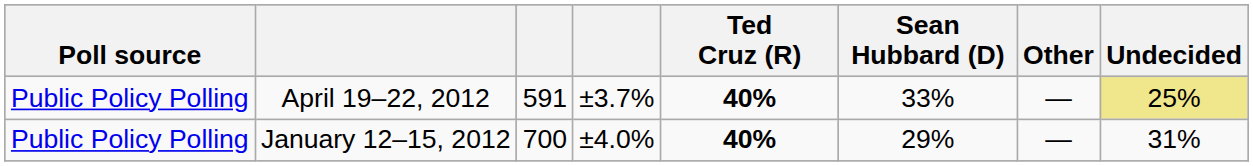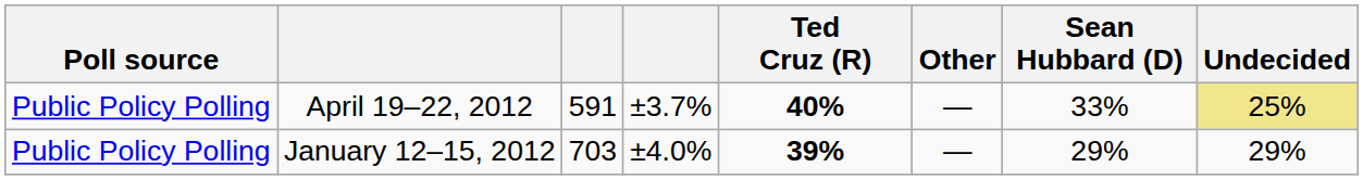columns swapped: Sean Hubbard (D) <-> Other
January 12–15, 2012 | column 3: 700 -> 703
January 12–15, 2012 | Ted Cruz (R): 40% -> 39%
January 12–15, 2012 | Undecided: 31% -> 29%
